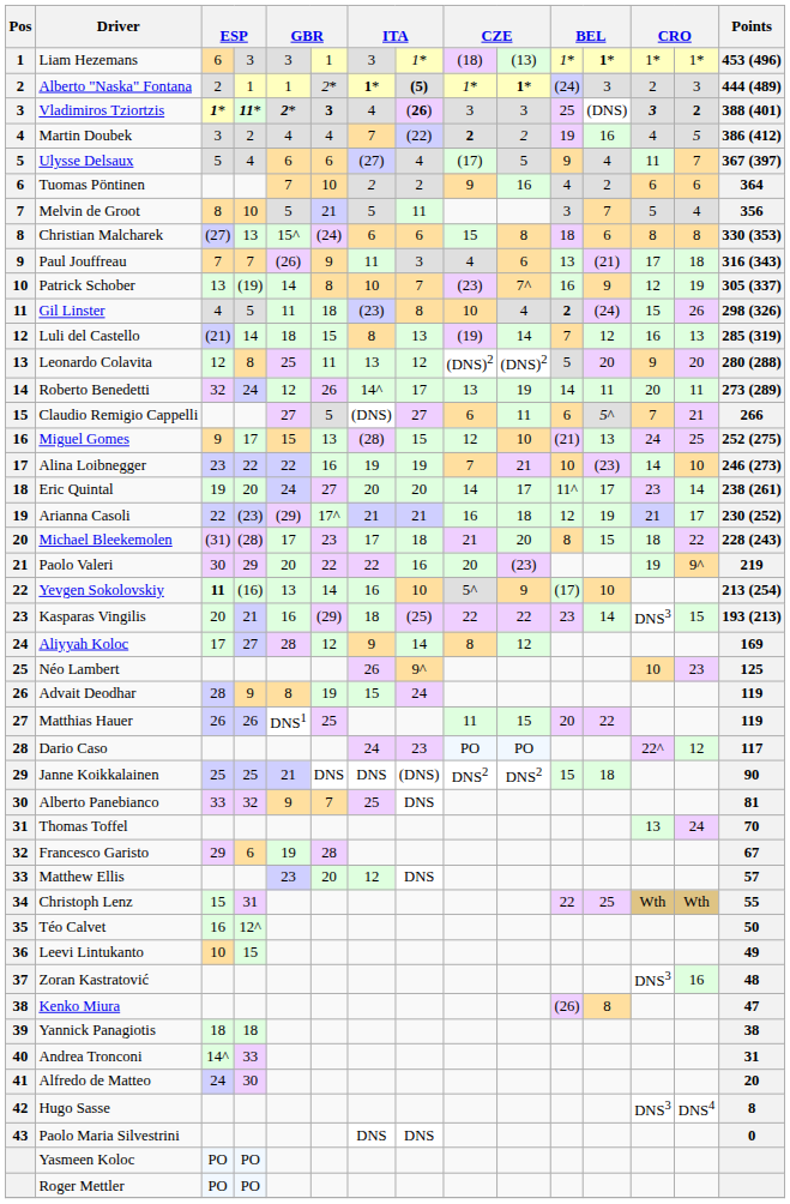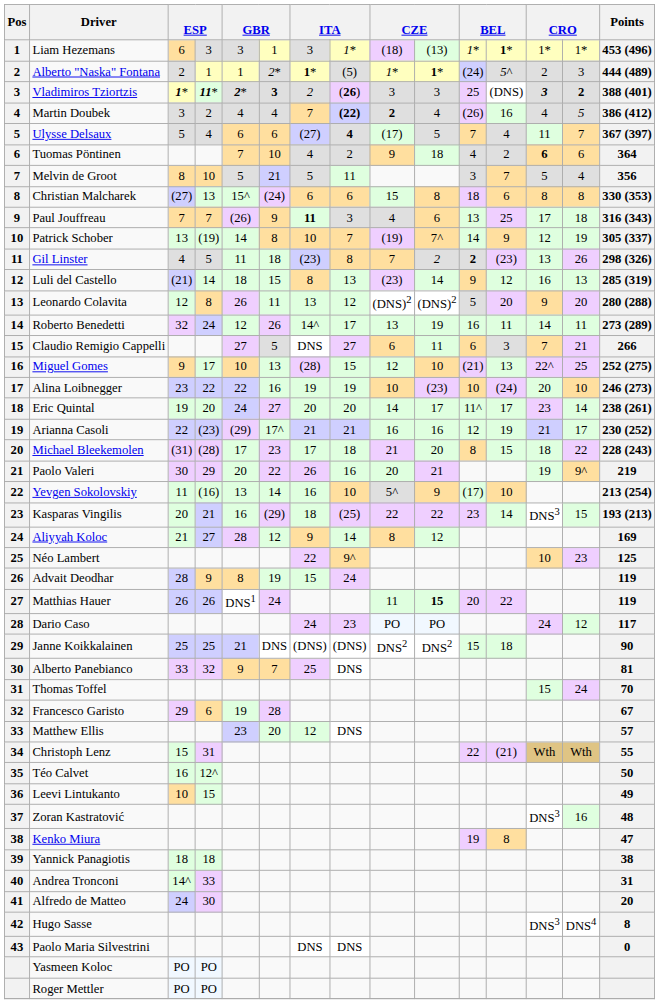Alberto "Naska" Fontana | column 8: bold -> normal
Alberto "Naska" Fontana | column 12: 3 -> 5^
Vladimiros Tziortzis | column 7: 4 -> 2
Martin Doubek | column 8: normal -> bold
Martin Doubek | column 10: 2 -> 4
Martin Doubek | column 11: 19 -> (26)
Ulysse Delsaux | column 8: normal -> bold
Ulysse Delsaux | column 11: 9 -> 7
Tuomas Pöntinen | column 7: 2 -> 4
Tuomas Pöntinen | column 10: 16 -> 18
Tuomas Pöntinen | column 13: normal -> bold
Paul Jouffreau | column 7: normal -> bold
Paul Jouffreau | column 12: (21) -> 25
Patrick Schober | column 9: (23) -> (19)
Patrick Schober | column 11: 16 -> 14
Gil Linster | column 9: 10 -> 7
Gil Linster | column 10: 4 -> 2
Gil Linster | column 12: (24) -> (23)
Gil Linster | column 13: 15 -> 13
Luli del Castello | column 9: (19) -> (23)
Luli del Castello | column 11: 7 -> 9
Leonardo Colavita | column 5: 25 -> 26
Roberto Benedetti | column 11: 14 -> 16
Roberto Benedetti | column 13: 20 -> 14
Claudio Remigio Cappelli | column 7: (DNS) -> DNS
Claudio Remigio Cappelli | column 12: 5^ -> 3
Miguel Gomes | column 5: 15 -> 10
Miguel Gomes | column 13: 24 -> 22^
Alina Loibnegger | column 9: 7 -> 10
Alina Loibnegger | column 10: 21 -> (23)
Alina Loibnegger | column 12: (23) -> (24)
Alina Loibnegger | column 13: 14 -> 20
Arianna Casoli | column 10: 18 -> 16
Paolo Valeri | column 7: 22 -> 26
Paolo Valeri | column 10: (23) -> 21
Yevgen Sokolovskiy | column 3: bold -> normal
Aliyyah Koloc | column 3: 17 -> 21
Néo Lambert | column 7: 26 -> 22
Matthias Hauer | column 6: 25 -> 24
Matthias Hauer | column 10: normal -> bold
Dario Caso | column 13: 22^ -> 24
Janne Koikkalainen | column 7: DNS -> (DNS)
Thomas Toffel | column 13: 13 -> 15
Christoph Lenz | column 12: 25 -> (21)
Kenko Miura | column 11: (26) -> 19
